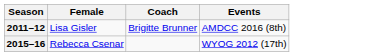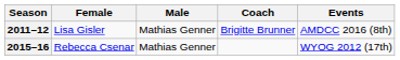+ column: Male | Mathias Genner | Mathias Genner
